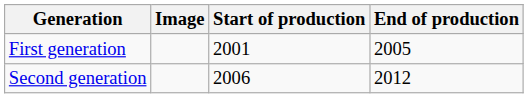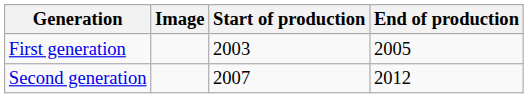First generation | Start of production: 2001 -> 2003
Second generation | Start of production: 2006 -> 2007
